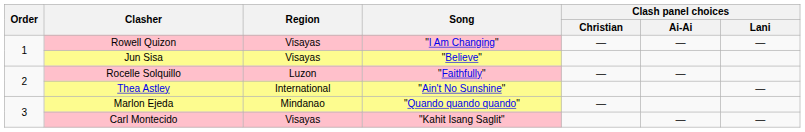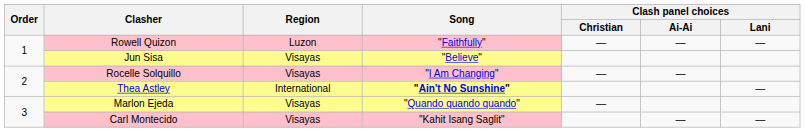Rowell Quizon | Region: Visayas -> Luzon
Rowell Quizon | Song: "I Am Changing" -> "Faithfully"
Rocelle Solquillo | Region: Luzon -> Visayas
Rocelle Solquillo | Song: "Faithfully" -> "I Am Changing"
Thea Astley | Song: normal -> bold
Marlon Ejeda | Region: Mindanao -> Visayas
